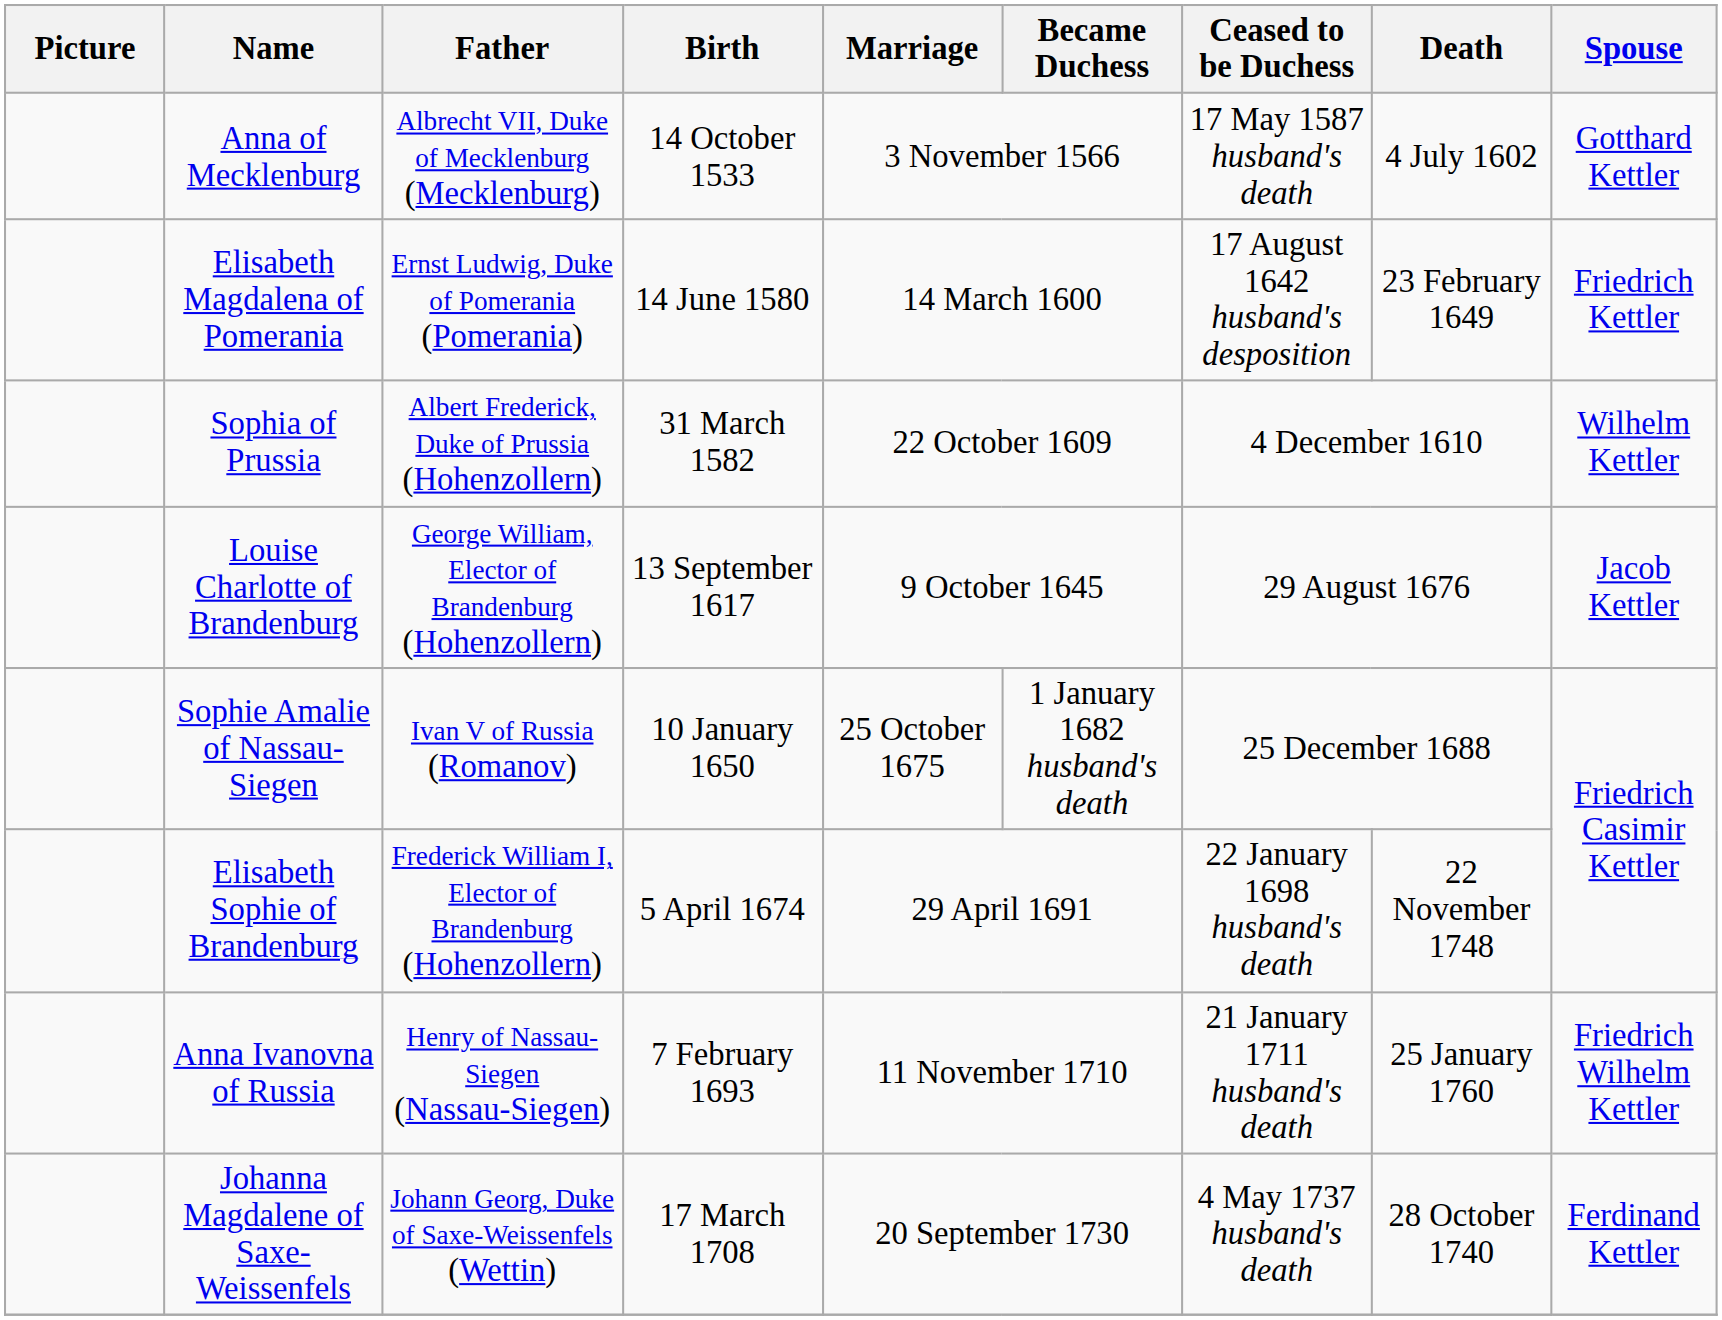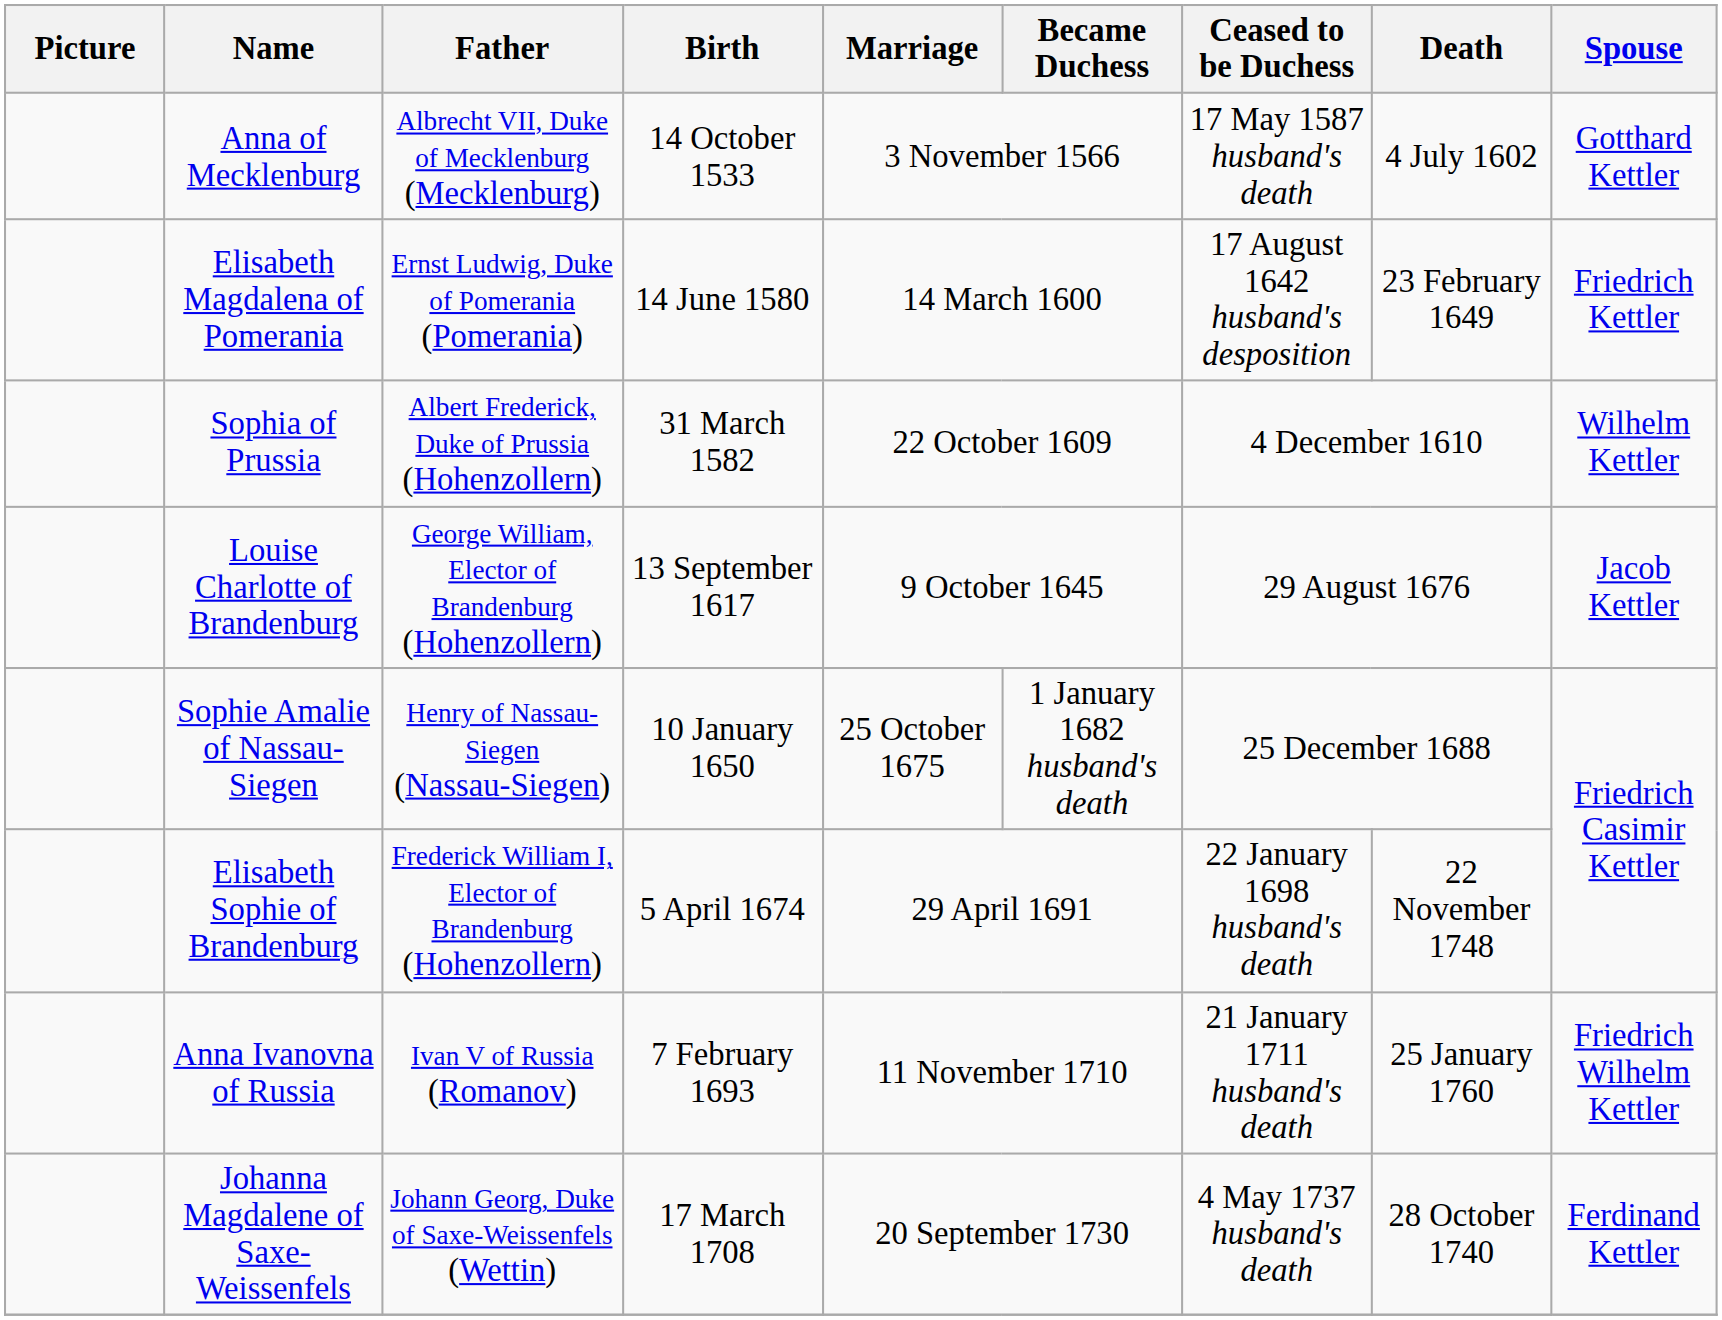Sophie Amalie of Nassau-Siegen | Father: Ivan V of Russia (Romanov) -> Henry of Nassau-Siegen (Nassau-Siegen)
Anna Ivanovna of Russia | Father: Henry of Nassau-Siegen (Nassau-Siegen) -> Ivan V of Russia (Romanov)
